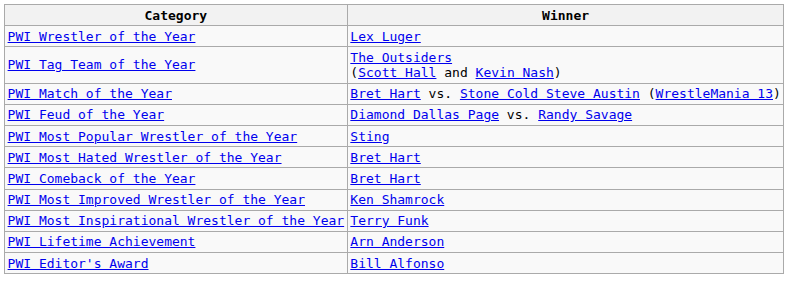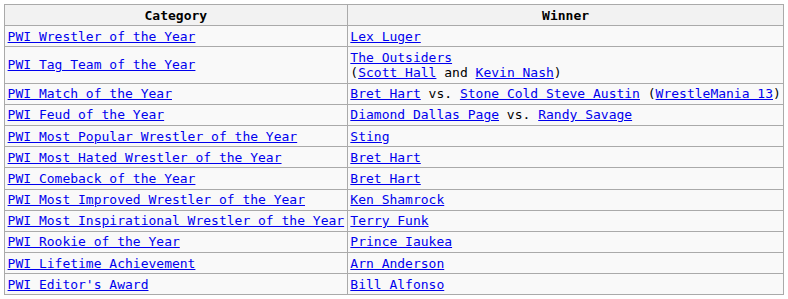+ row: PWI Rookie of the Year | Prince Iaukea
